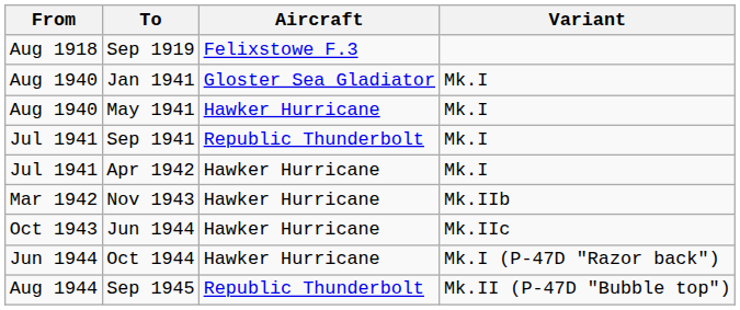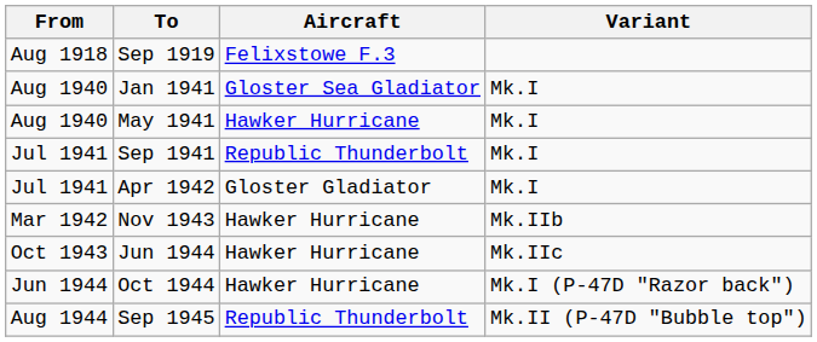Apr 1942 | Aircraft: Hawker Hurricane -> Gloster Gladiator
